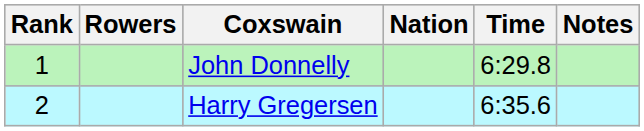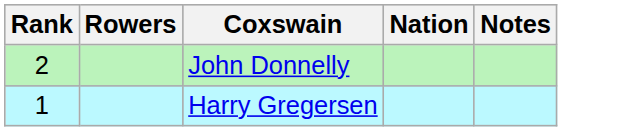- column: Time | 6:29.8 | 6:35.6
John Donnelly | Rank: 1 -> 2
Harry Gregersen | Rank: 2 -> 1
